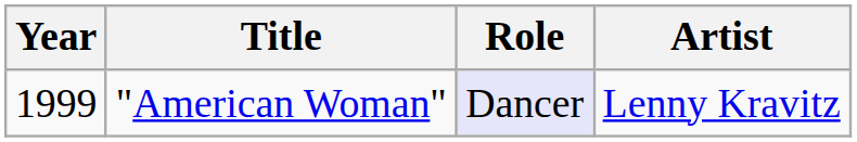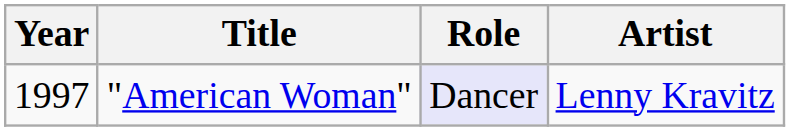"American Woman" | Year: 1999 -> 1997
